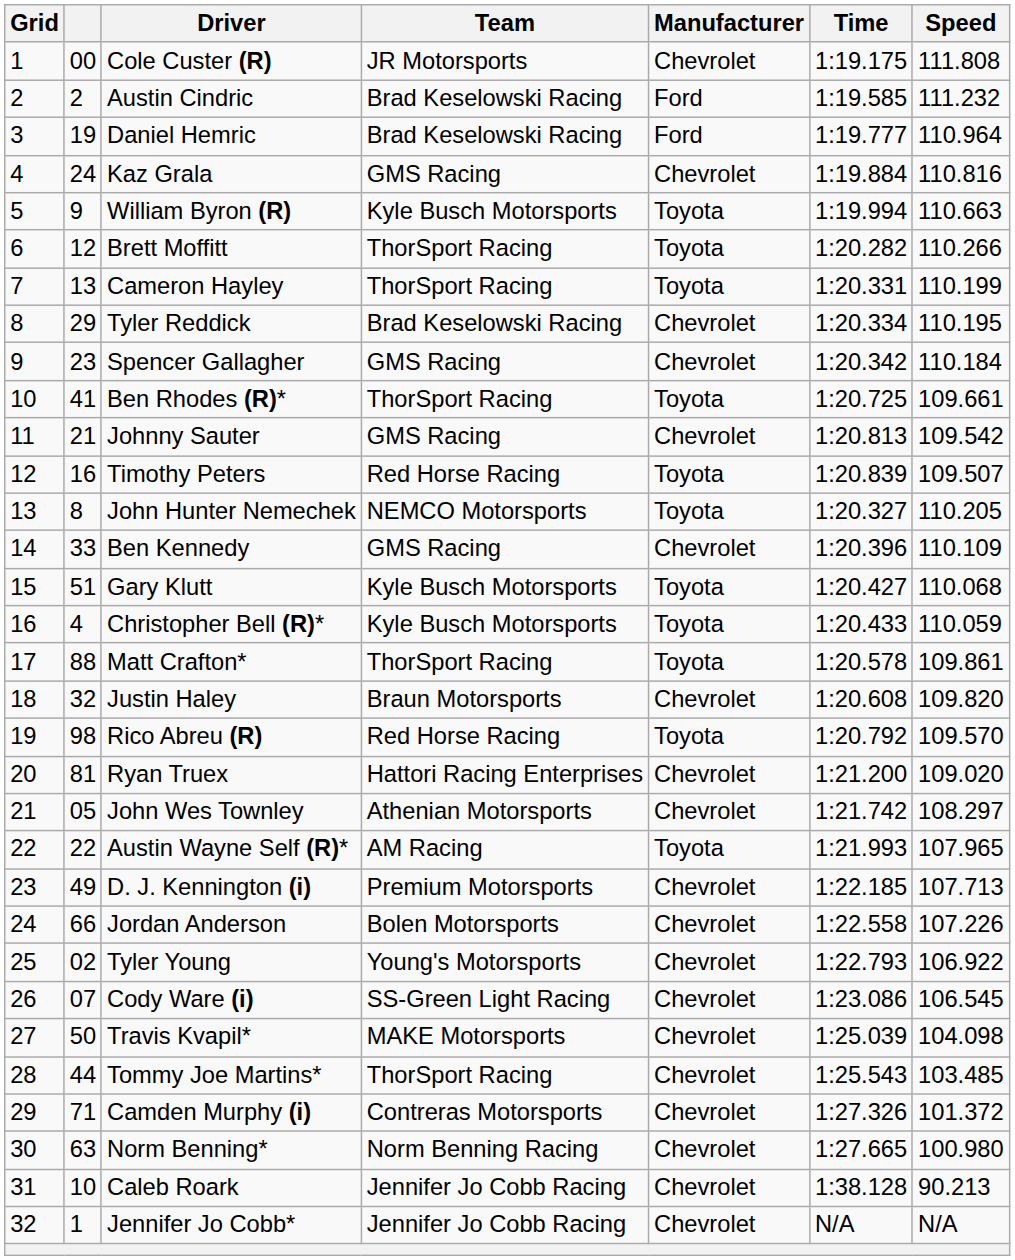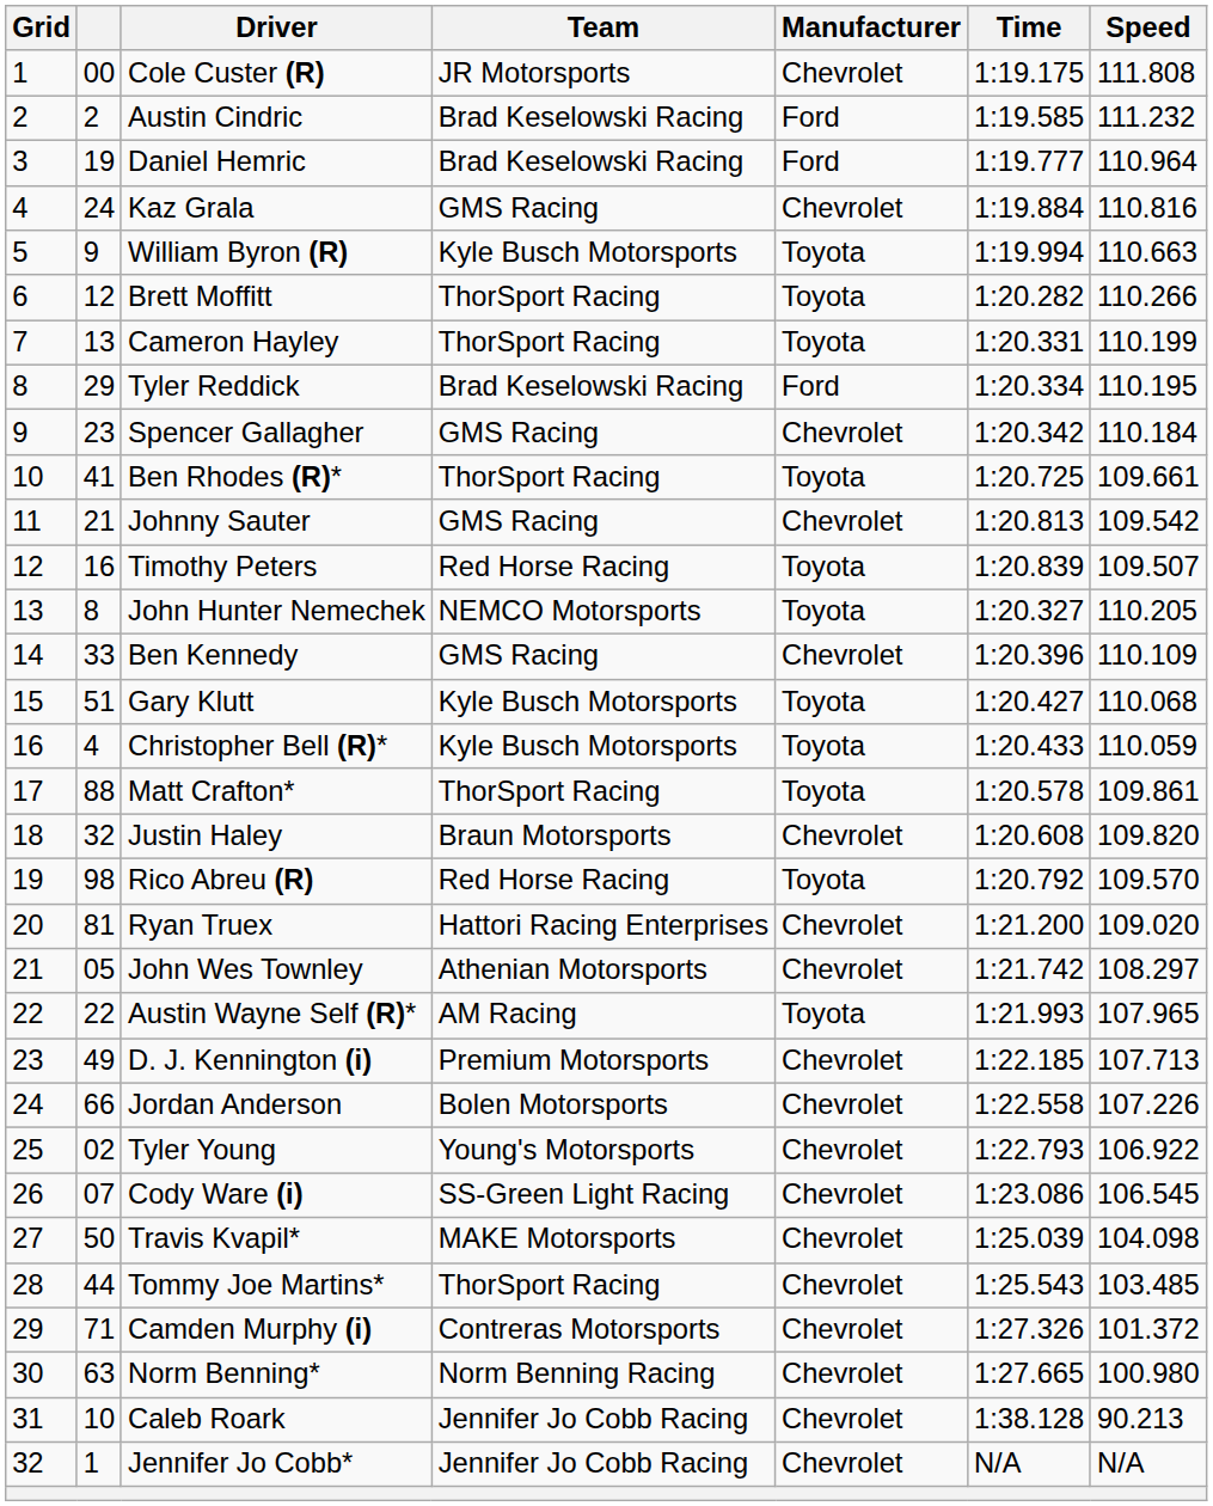Tyler Reddick | Manufacturer: Chevrolet -> Ford
